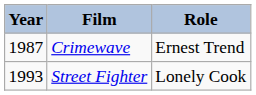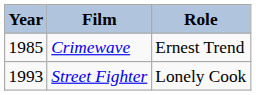Crimewave | Year: 1987 -> 1985
